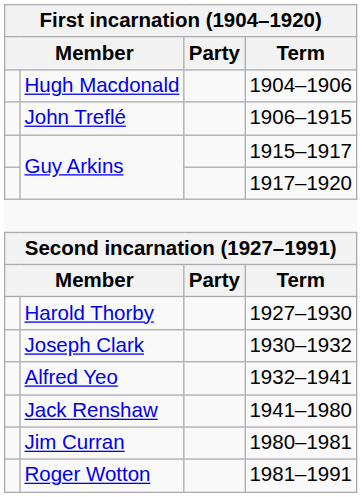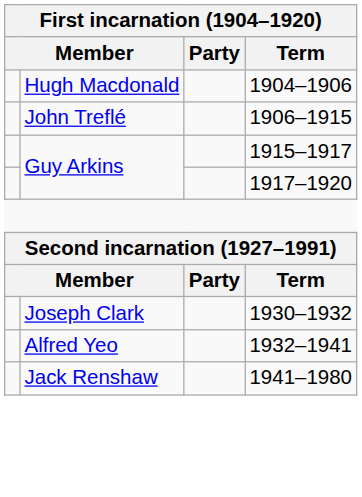- row: Harold Thorby | 1927–1930
- row: Jim Curran | 1980–1981
- row: Roger Wotton | 1981–1991
